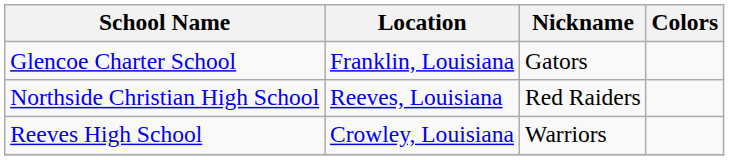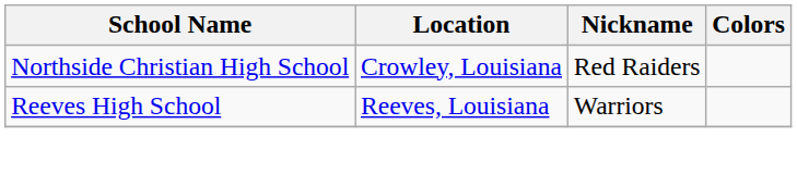- row: Glencoe Charter School | Franklin, Louisiana | Gators
Northside Christian High School | Location: Reeves, Louisiana -> Crowley, Louisiana
Reeves High School | Location: Crowley, Louisiana -> Reeves, Louisiana
